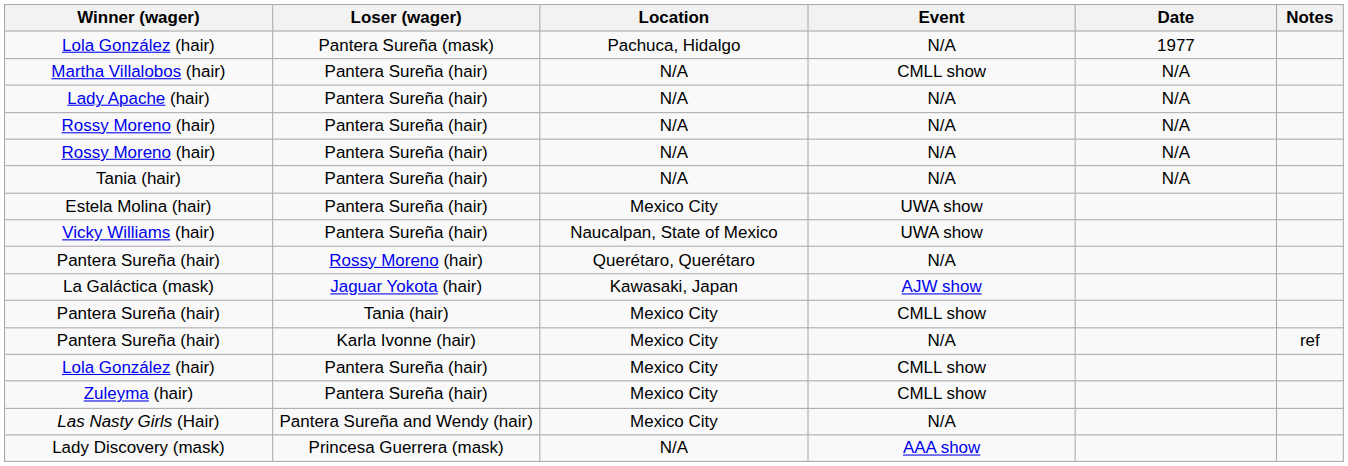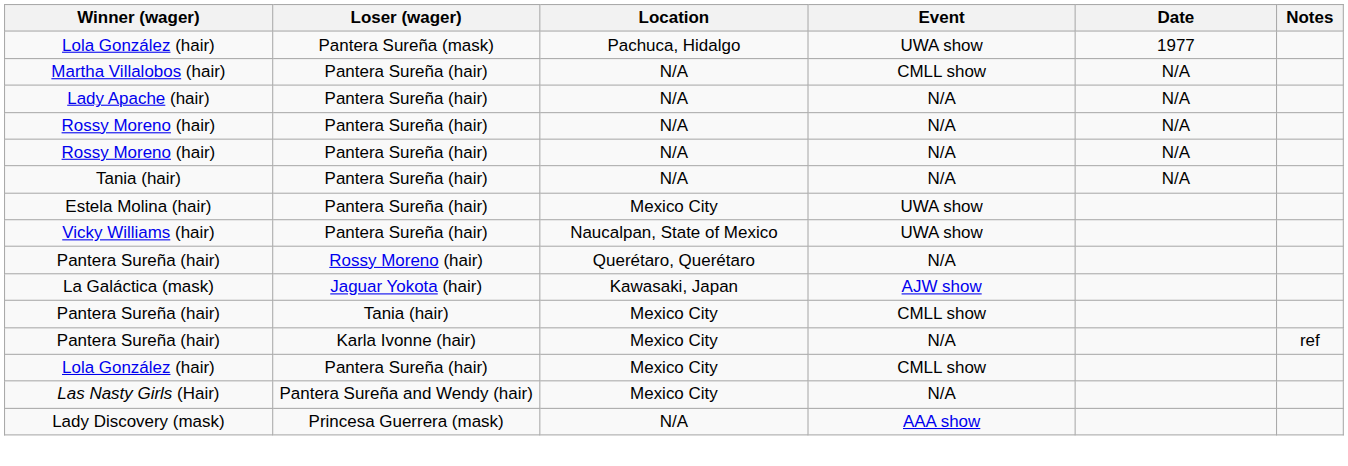Lola González (hair) / Pantera Sureña (mask) | Event: N/A -> UWA show
- row: Zuleyma (hair) | Pantera Sureña (hair) | Mexico City | CMLL show
